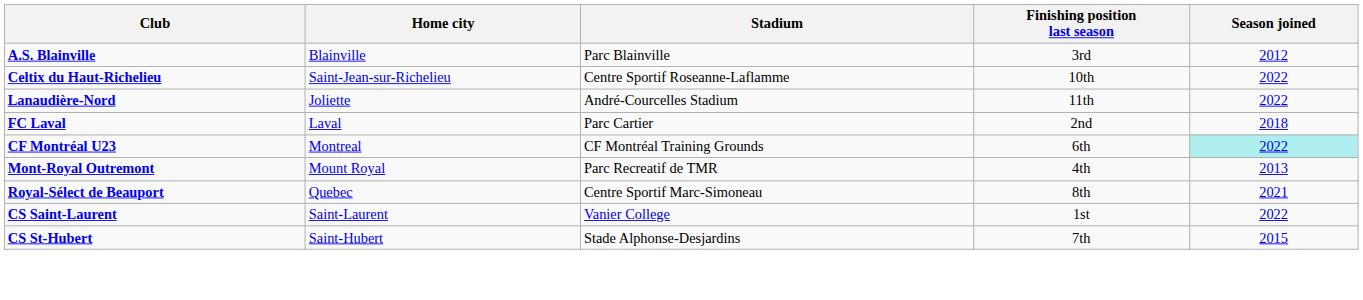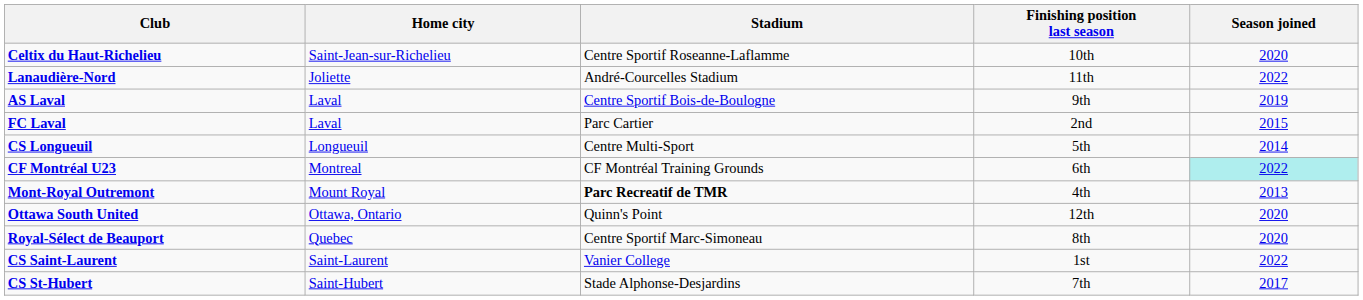- row: A.S. Blainville | Blainville | Parc Blainville | 3rd | 2012
Celtix du Haut-Richelieu | Season joined: 2022 -> 2020
+ row: AS Laval | Laval | Centre Sportif Bois-de-Boulogne | 9th | 2019
FC Laval | Season joined: 2018 -> 2015
+ row: CS Longueuil | Longueuil | Centre Multi-Sport | 5th | 2014
Mont-Royal Outremont | Stadium: normal -> bold
+ row: Ottawa South United | Ottawa, Ontario | Quinn's Point | 12th | 2020
Royal-Sélect de Beauport | Season joined: 2021 -> 2020
CS St-Hubert | Season joined: 2015 -> 2017
